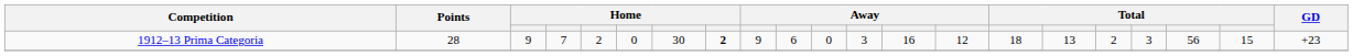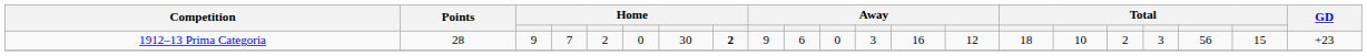1912–13 Prima Categoria | column 16: 13 -> 10
